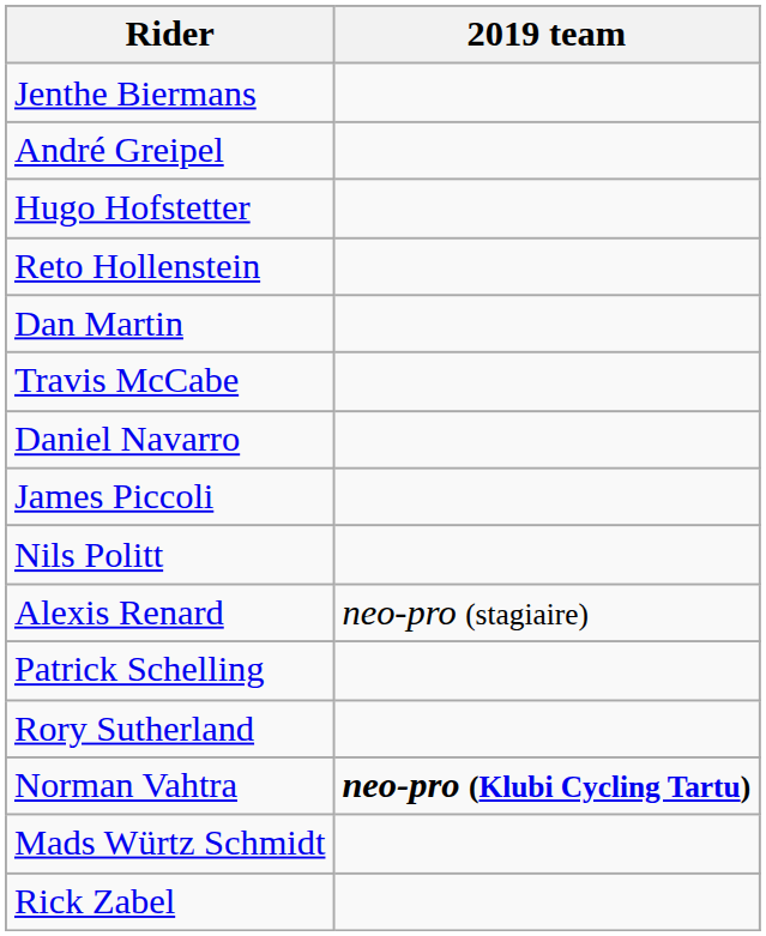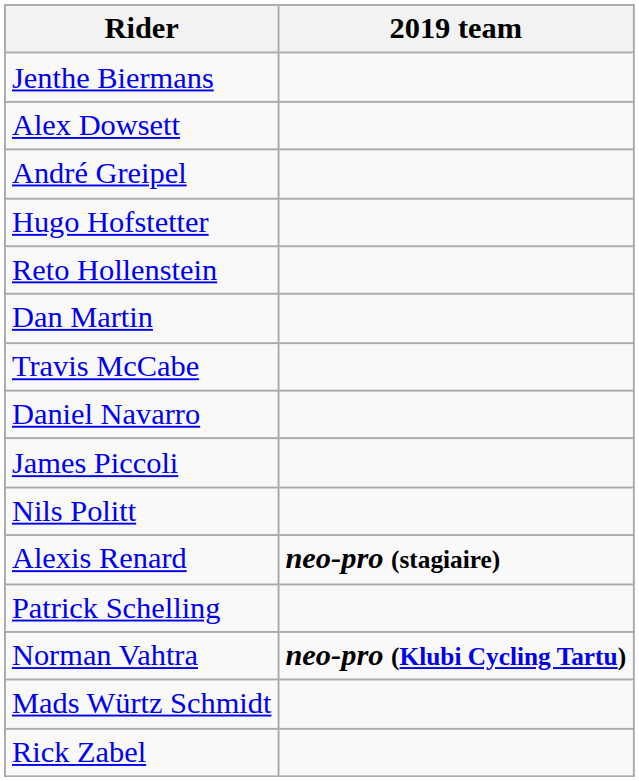+ row: Alex Dowsett
Alexis Renard | 2019 team: normal -> bold
- row: Rory Sutherland
